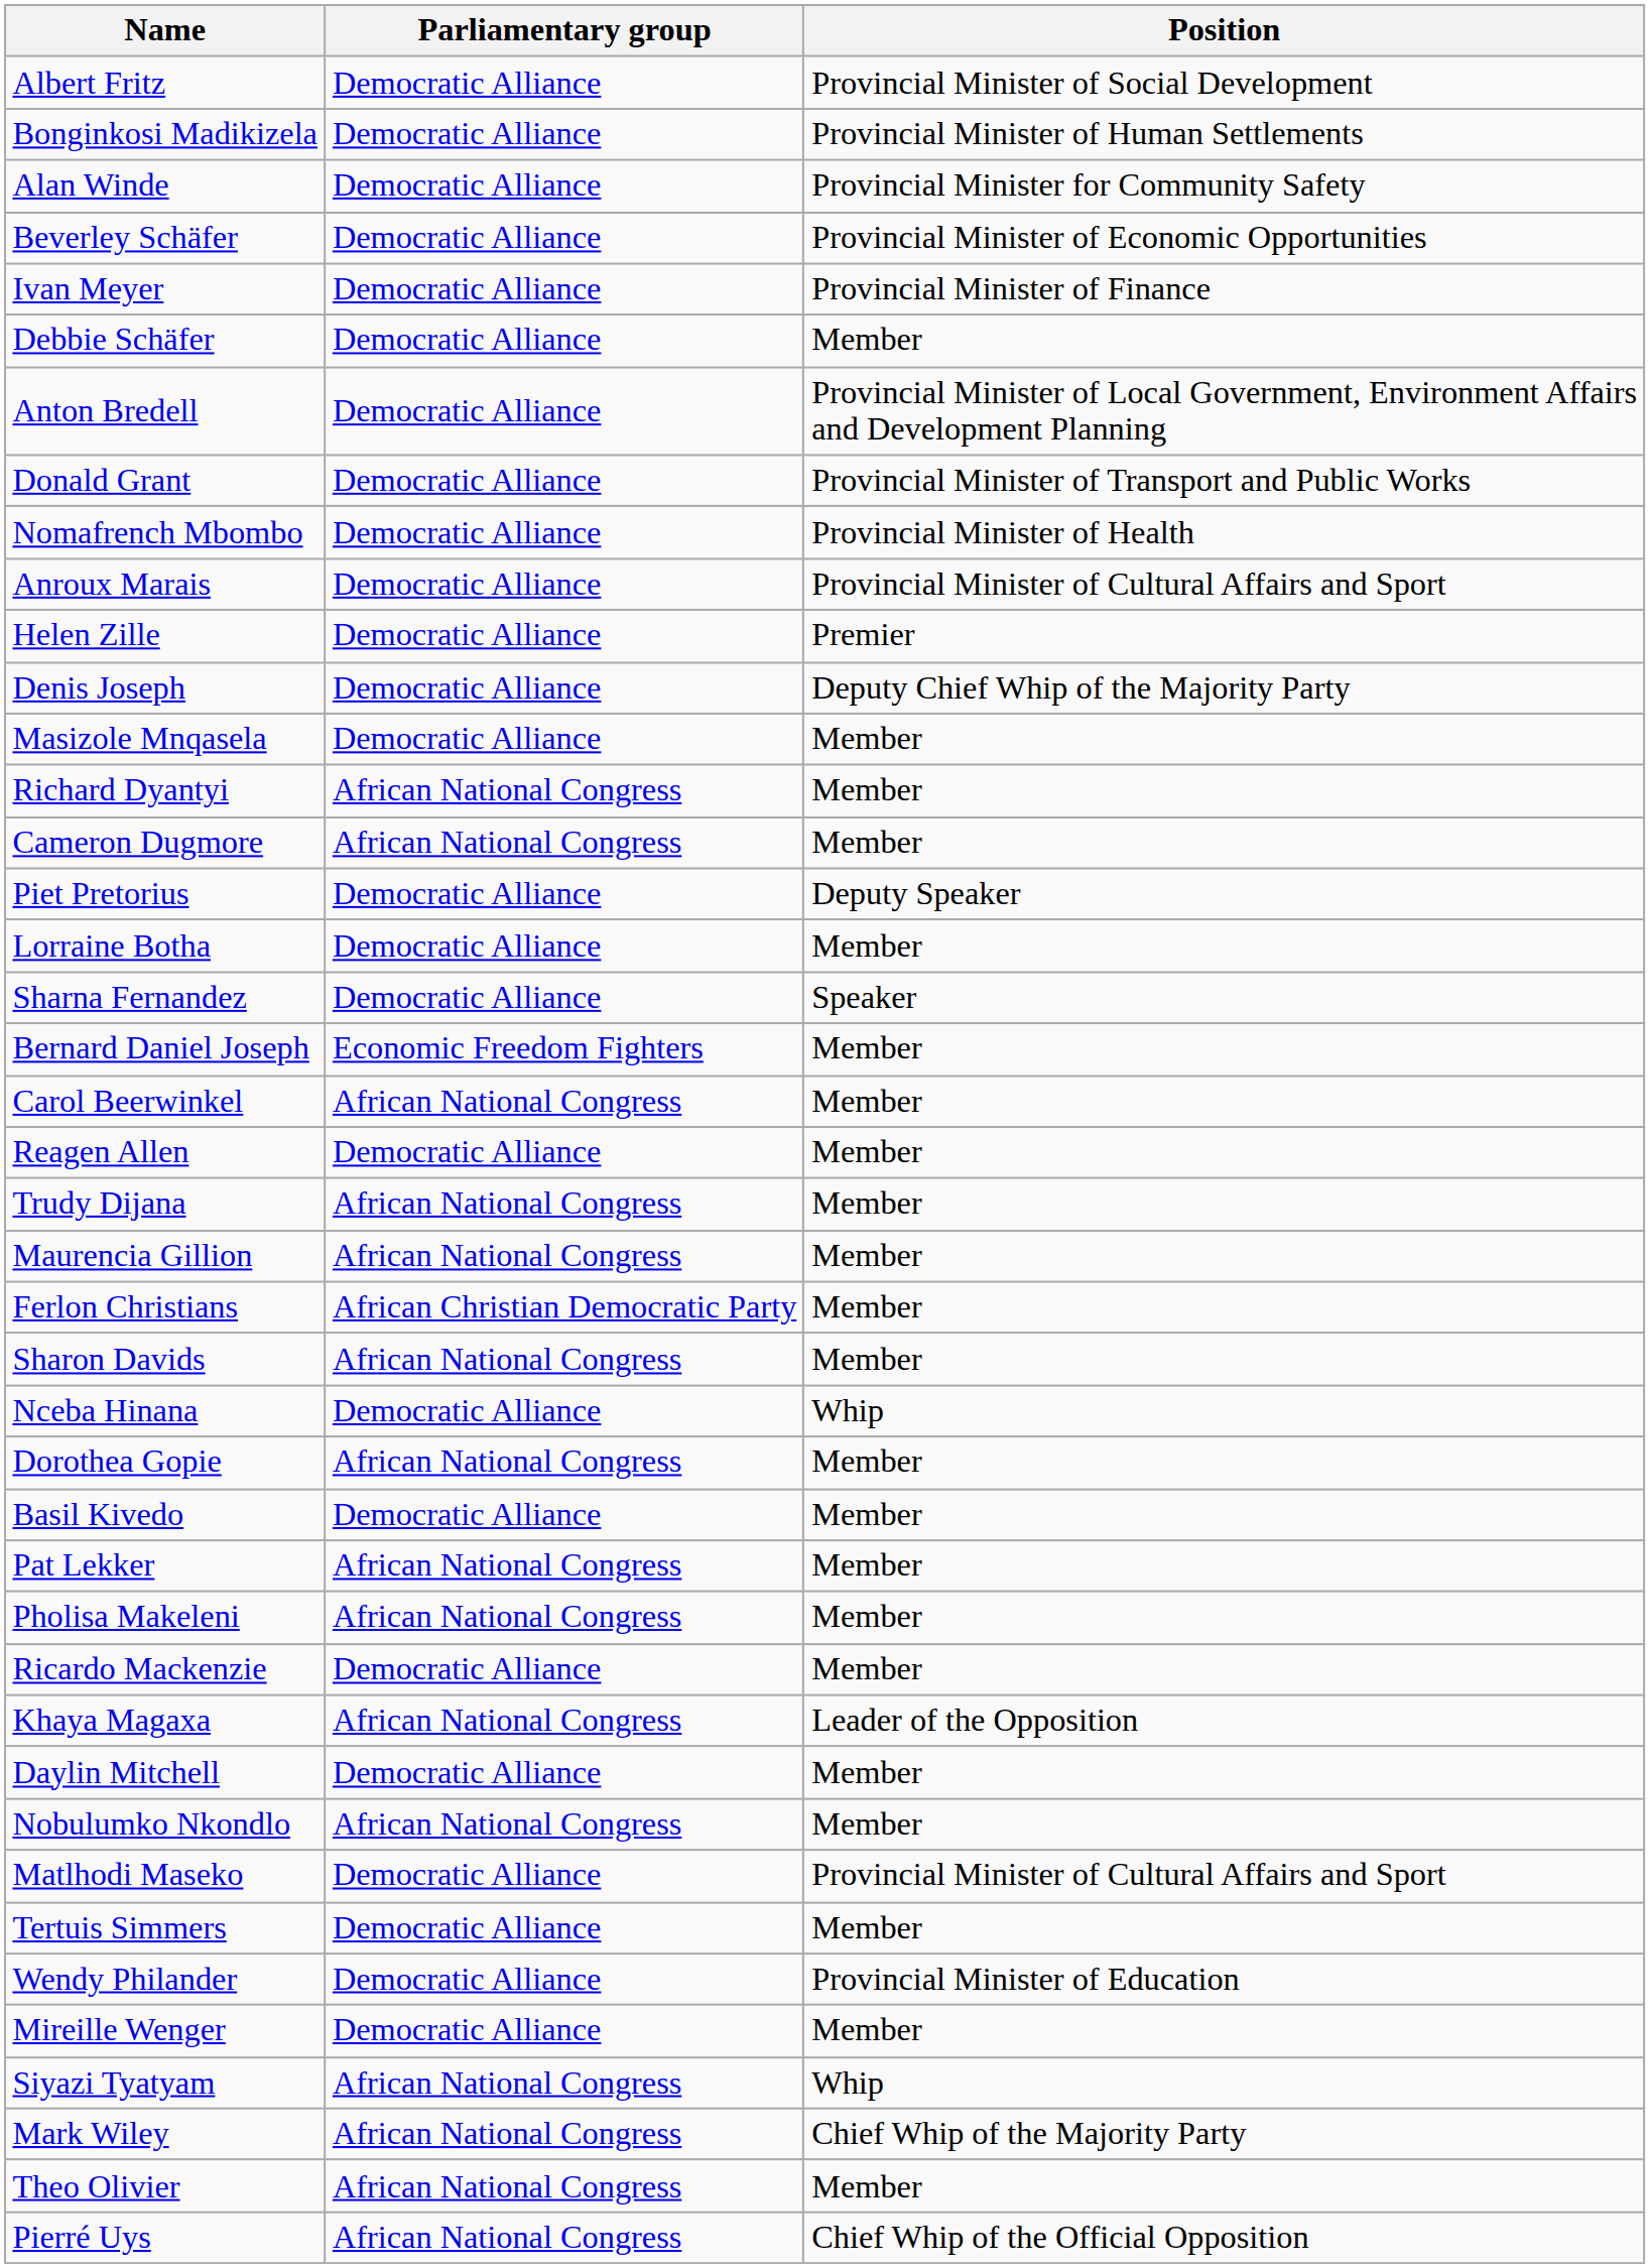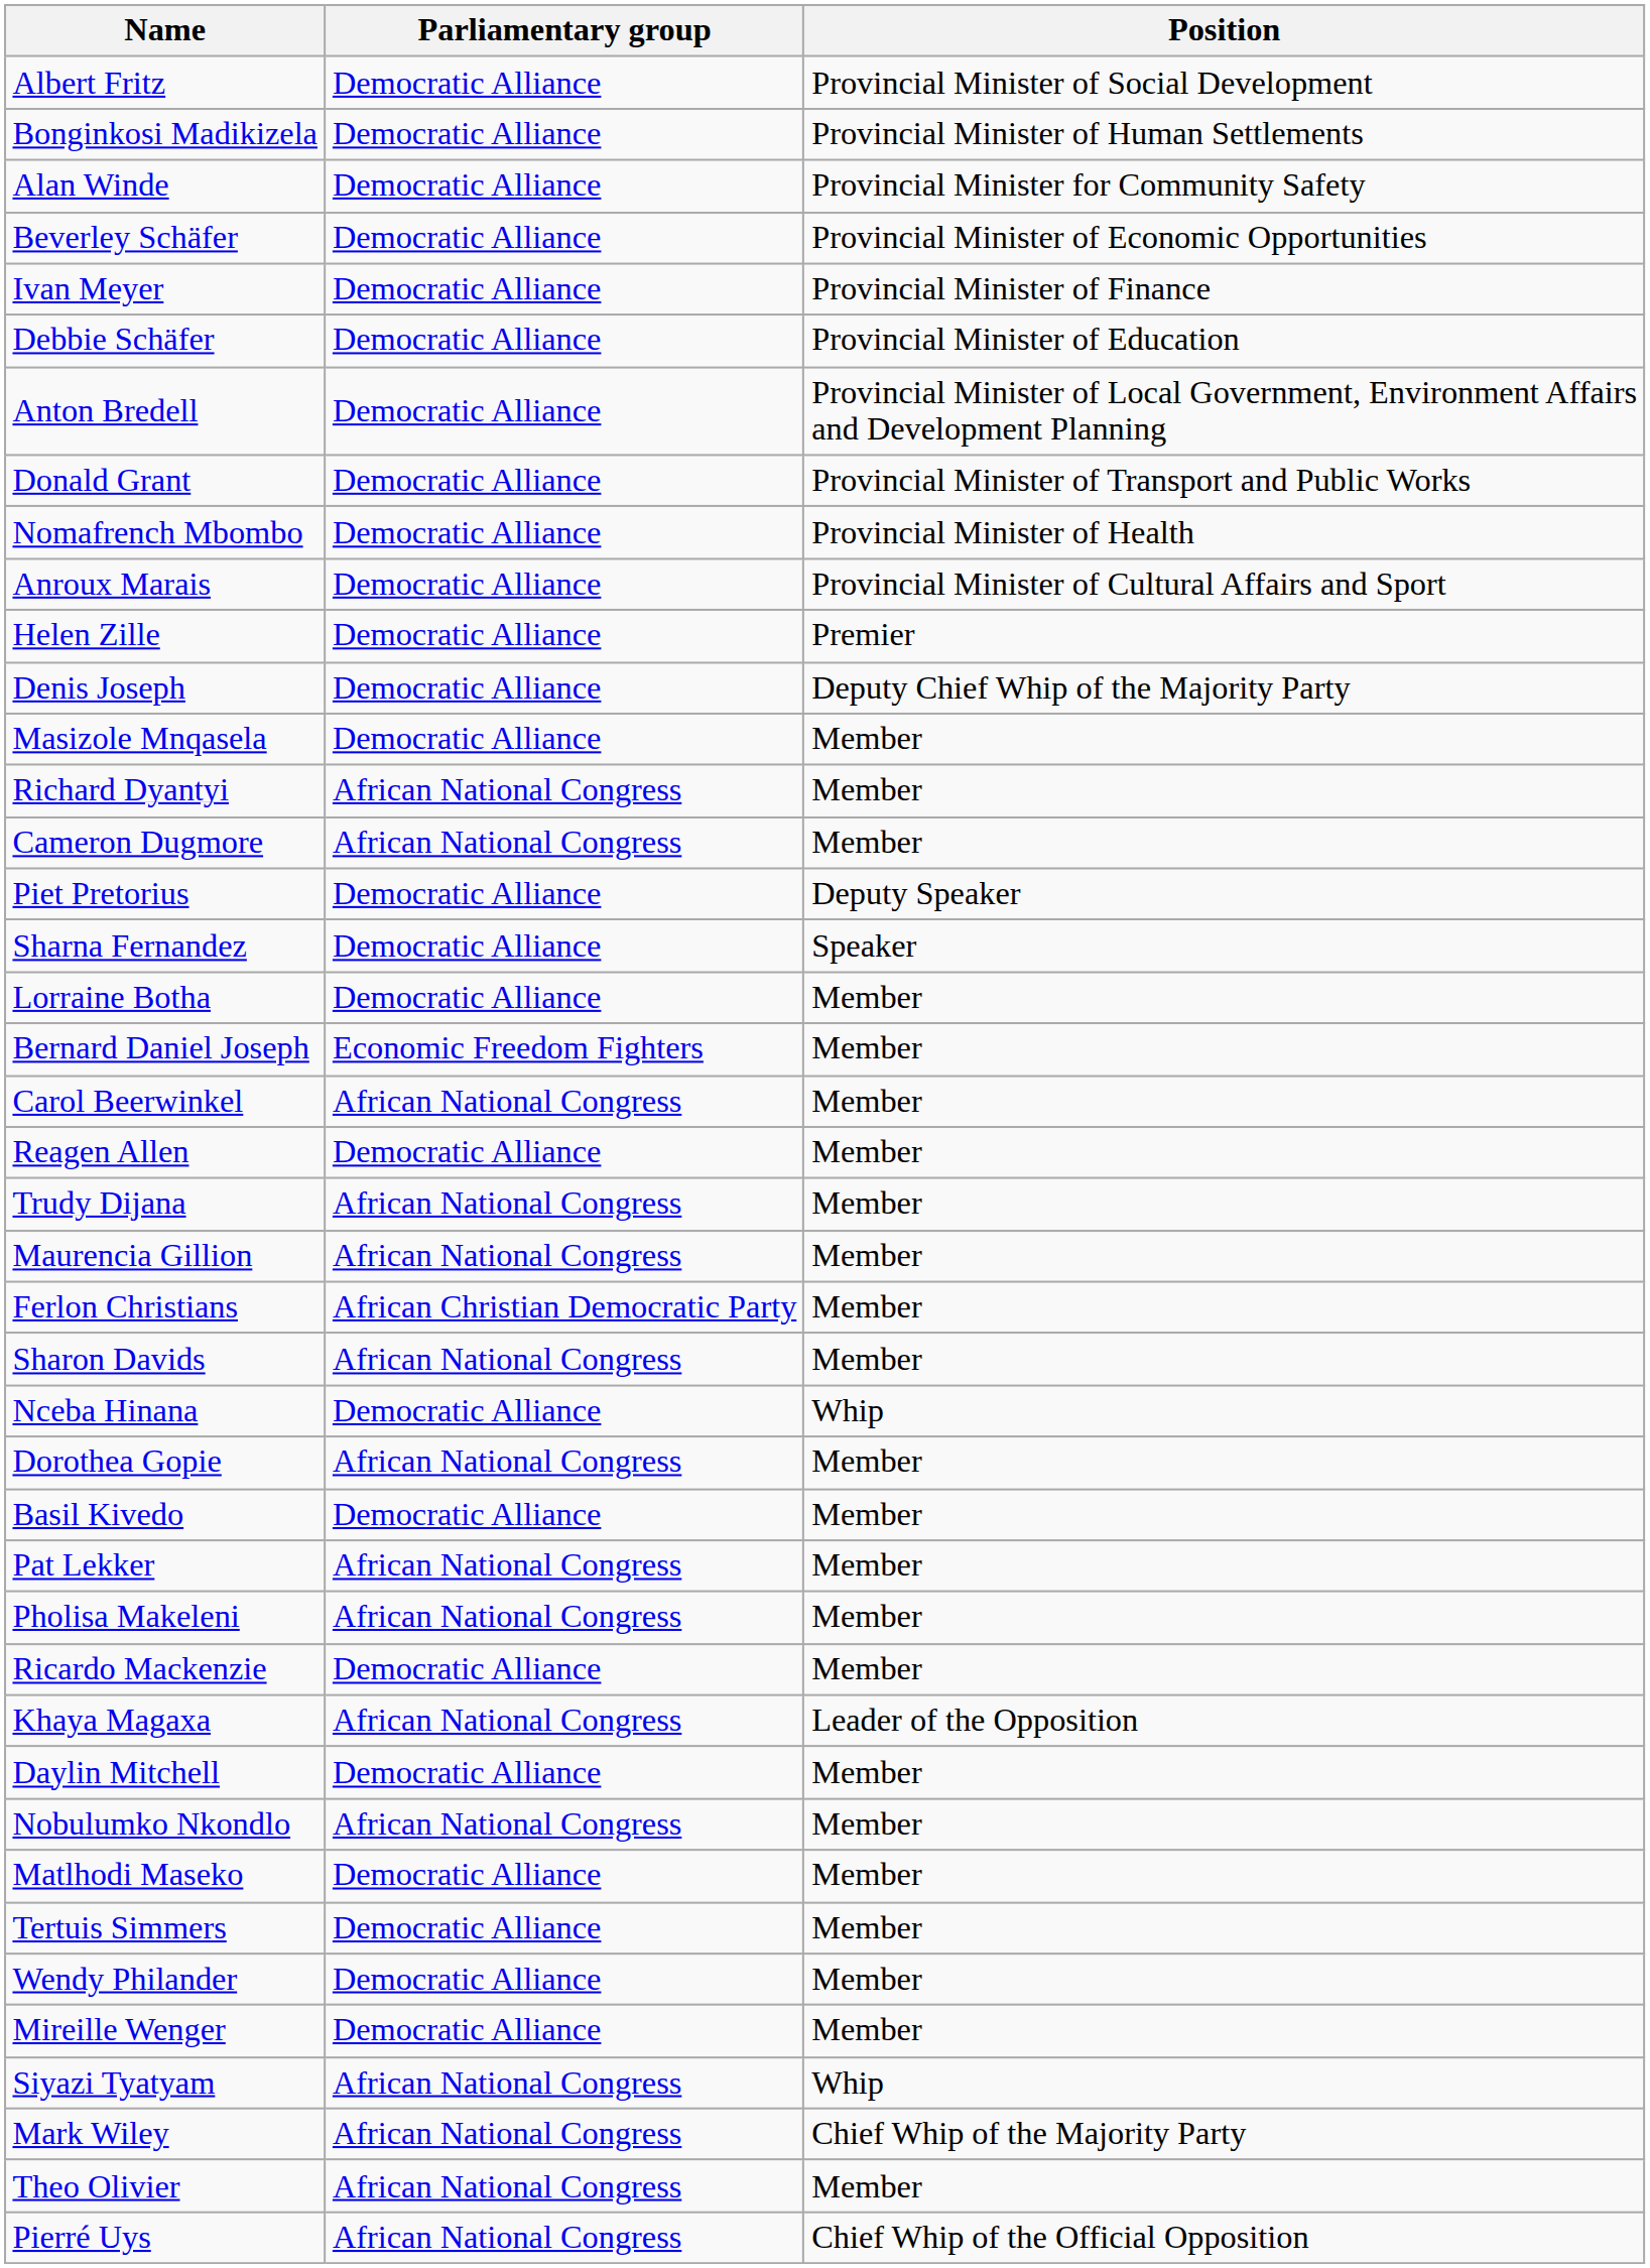Debbie Schäfer | Position: Member -> Provincial Minister of Education
rows swapped: Sharna Fernandez <-> Lorraine Botha
Matlhodi Maseko | Position: Provincial Minister of Cultural Affairs and Sport -> Member
Wendy Philander | Position: Provincial Minister of Education -> Member
